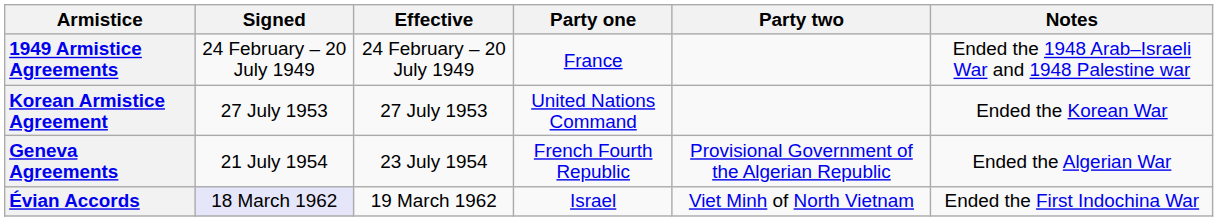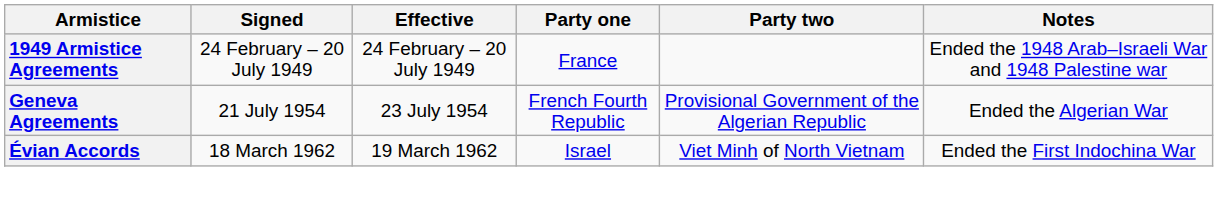- row: Korean Armistice Agreement | 27 July 1953 | 27 July 1953 | United Nations Command | Ended the Korean War
Évian Accords | Signed: lavender background -> no background
